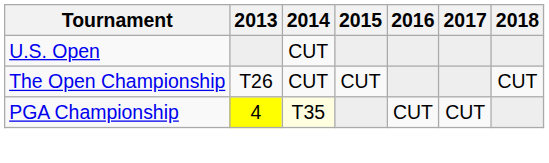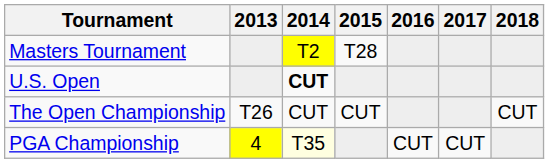+ row: Masters Tournament | T2 | T28
U.S. Open | 2014: normal -> bold
